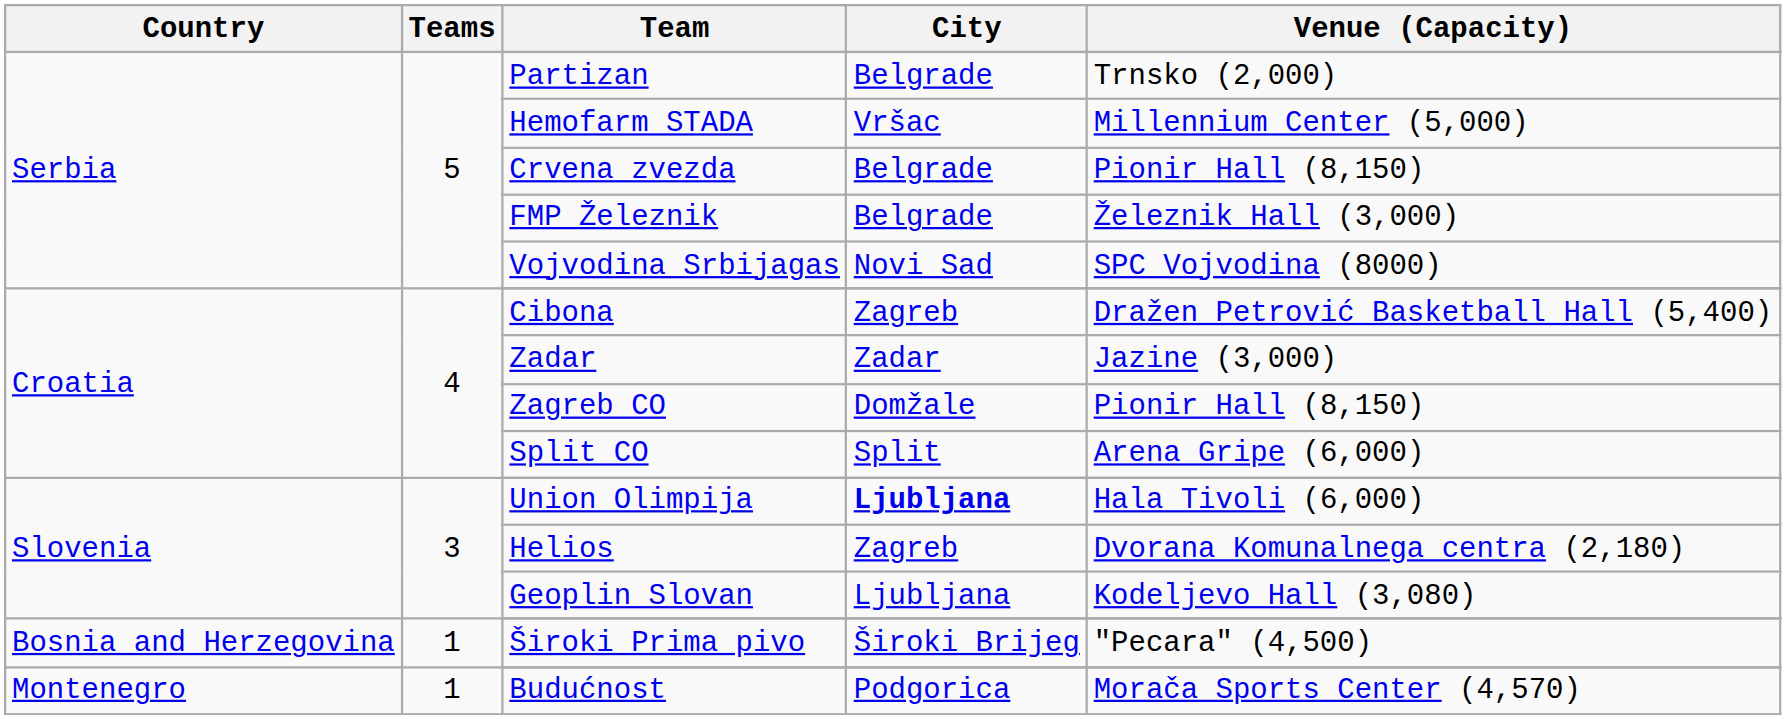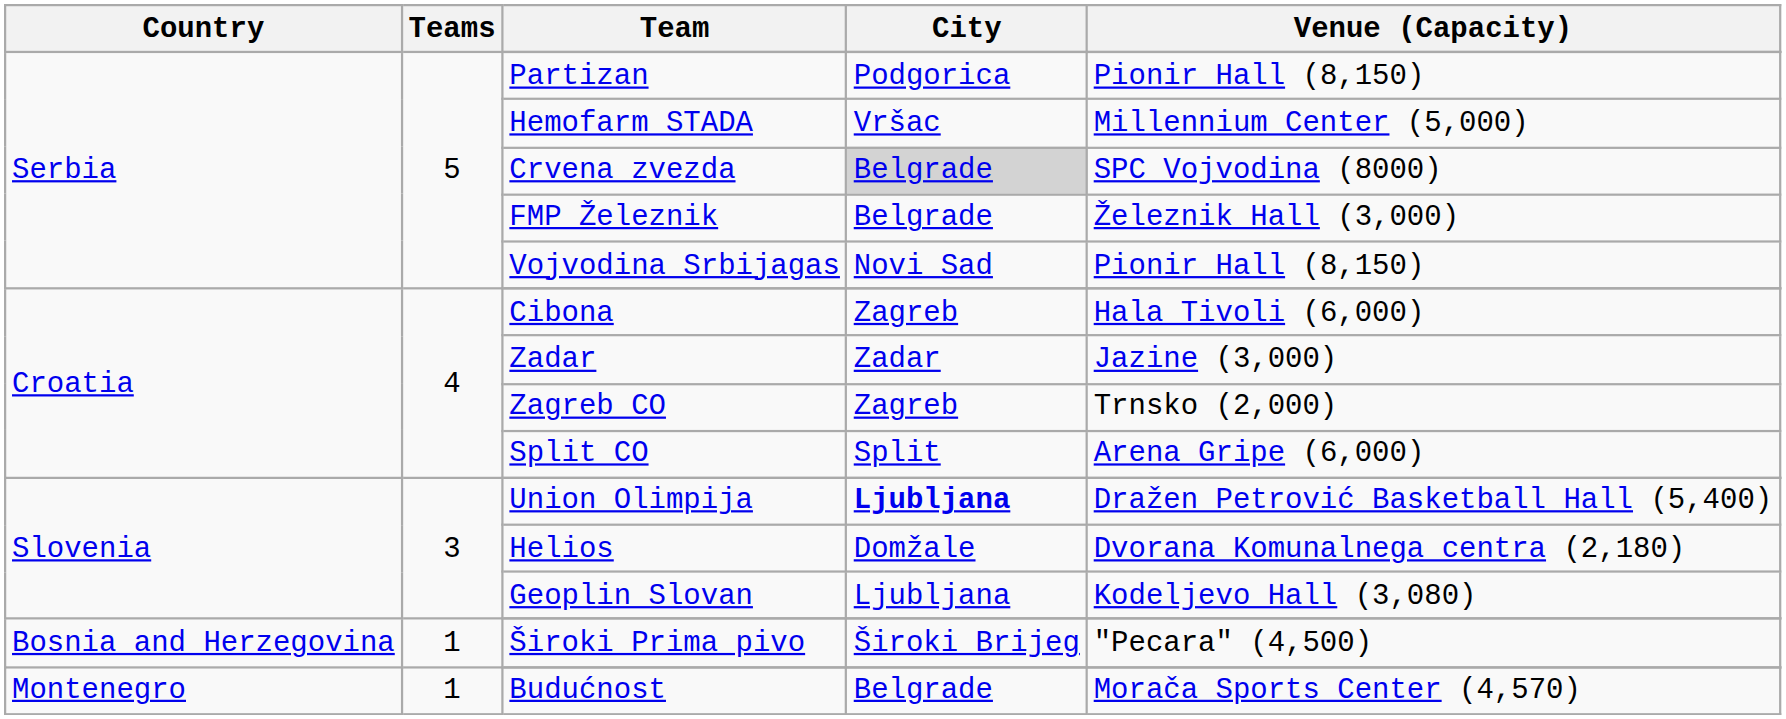Partizan | City: Belgrade -> Podgorica
Partizan | Venue (Capacity): Trnsko (2,000) -> Pionir Hall (8,150)
Crvena zvezda | City: no background -> lightgrey background
Crvena zvezda | Venue (Capacity): Pionir Hall (8,150) -> SPC Vojvodina (8000)
Vojvodina Srbijagas | Venue (Capacity): SPC Vojvodina (8000) -> Pionir Hall (8,150)
Cibona | Venue (Capacity): Dražen Petrović Basketball Hall (5,400) -> Hala Tivoli (6,000)
Zagreb CO | City: Domžale -> Zagreb
Zagreb CO | Venue (Capacity): Pionir Hall (8,150) -> Trnsko (2,000)
Union Olimpija | Venue (Capacity): Hala Tivoli (6,000) -> Dražen Petrović Basketball Hall (5,400)
Helios | City: Zagreb -> Domžale
Budućnost | City: Podgorica -> Belgrade
